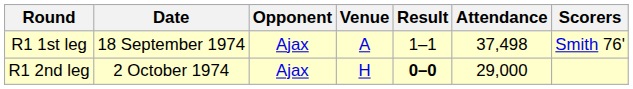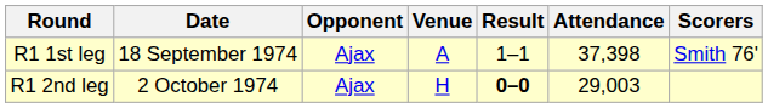R1 1st leg | Attendance: 37,498 -> 37,398
R1 2nd leg | Attendance: 29,000 -> 29,003
